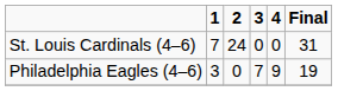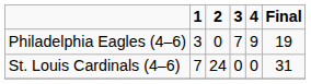rows swapped: St. Louis Cardinals (4–6) <-> Philadelphia Eagles (4–6)
